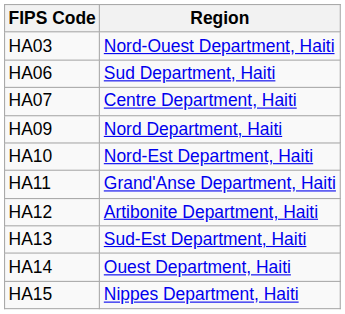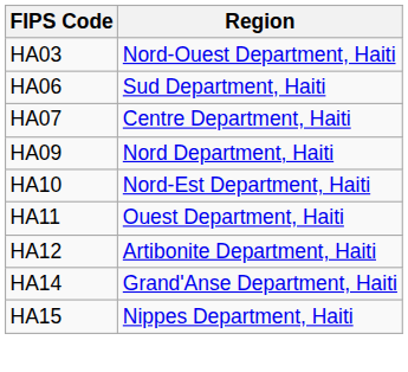HA11 | Region: Grand'Anse Department, Haiti -> Ouest Department, Haiti
- row: HA13 | Sud-Est Department, Haiti
HA14 | Region: Ouest Department, Haiti -> Grand'Anse Department, Haiti
